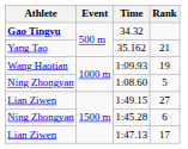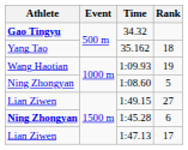35.162 | Rank: 21 -> 18
1:45.28 | Athlete: normal -> bold
